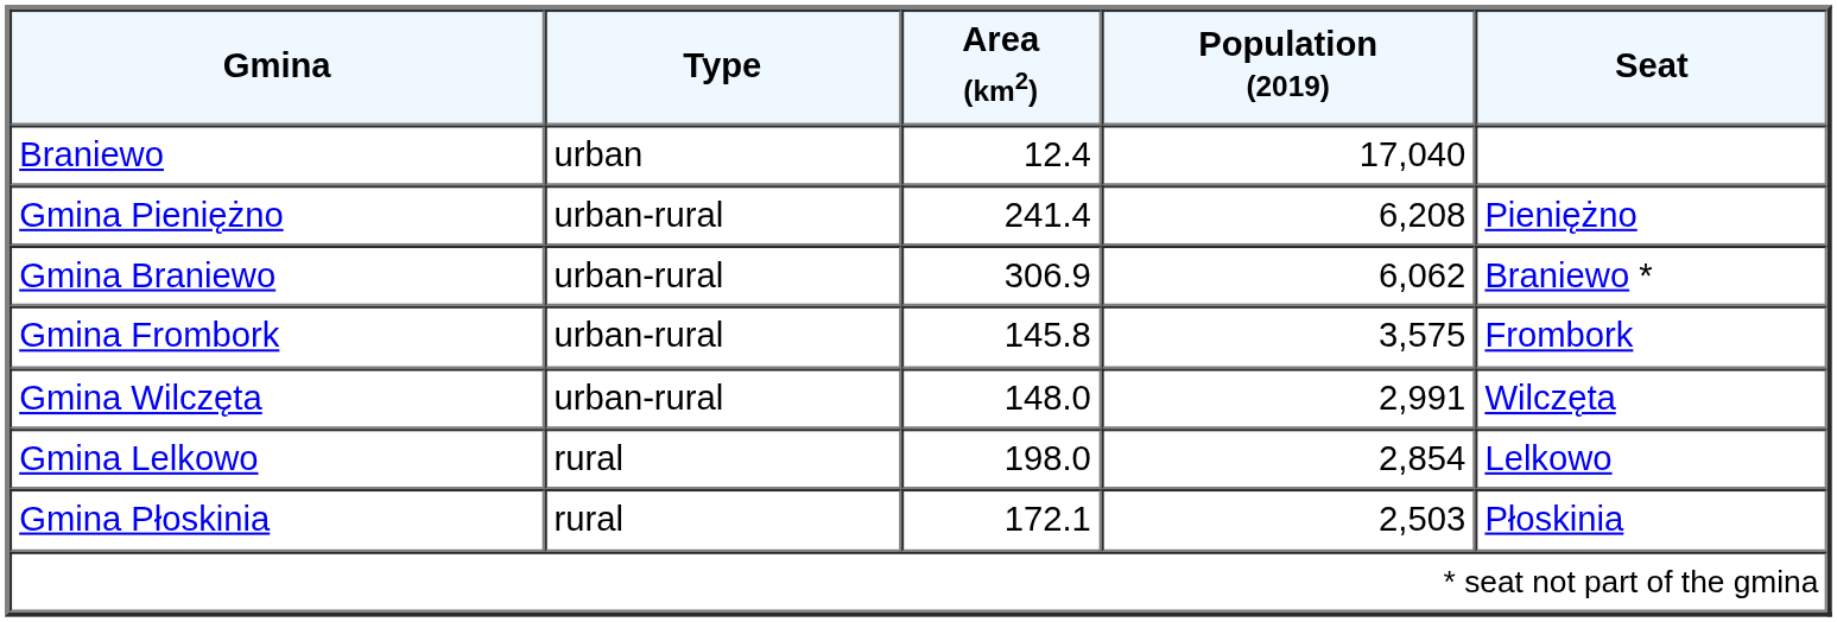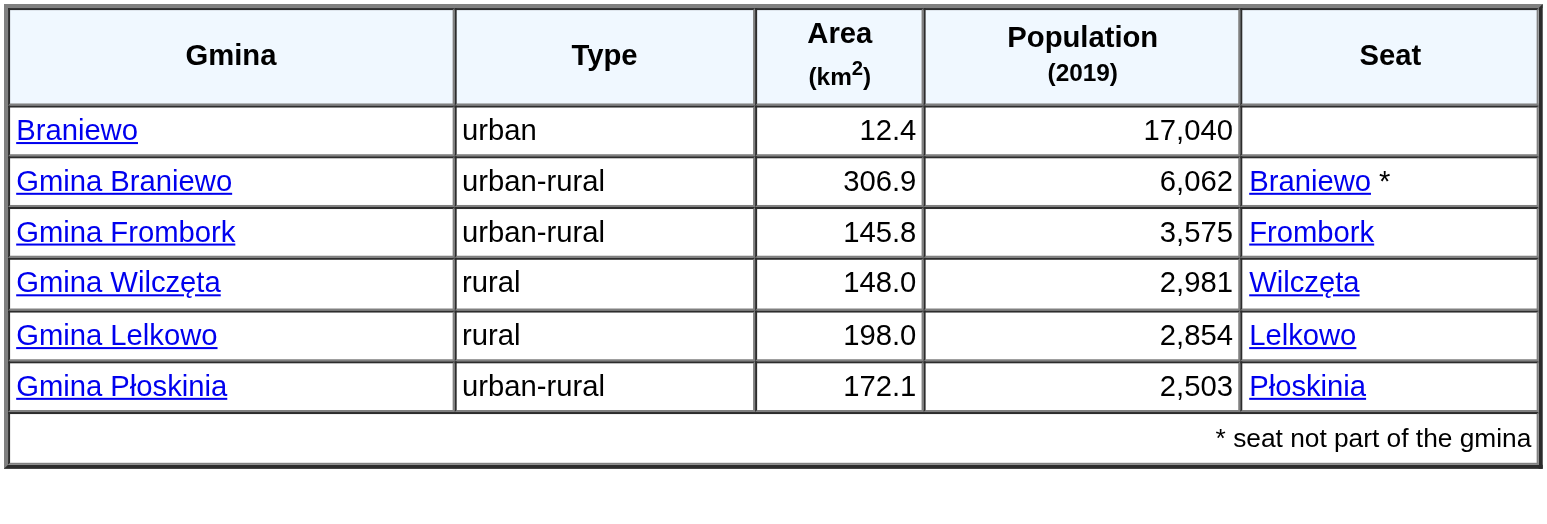- row: Gmina Pieniężno | urban-rural | 241.4 | 6,208 | Pieniężno
Gmina Wilczęta | Type: urban-rural -> rural
Gmina Wilczęta | Population (2019): 2,991 -> 2,981
Gmina Płoskinia | Type: rural -> urban-rural
